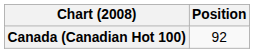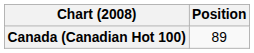Canada (Canadian Hot 100) | Position: 92 -> 89
